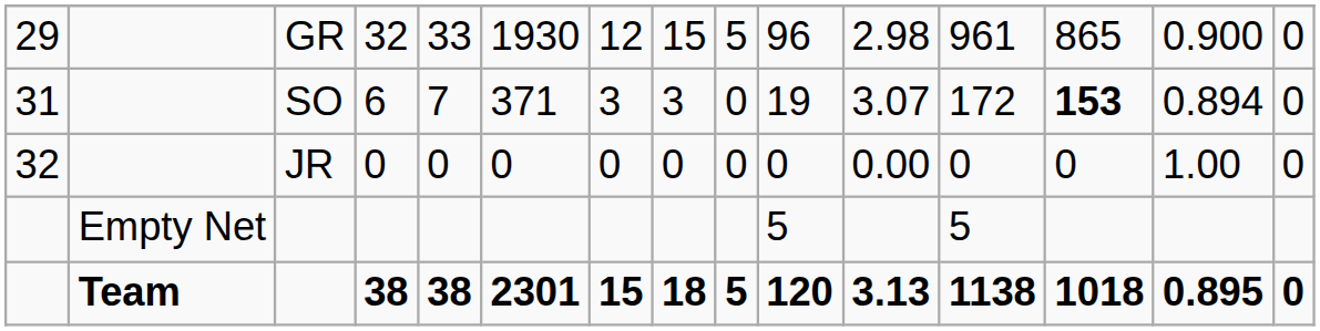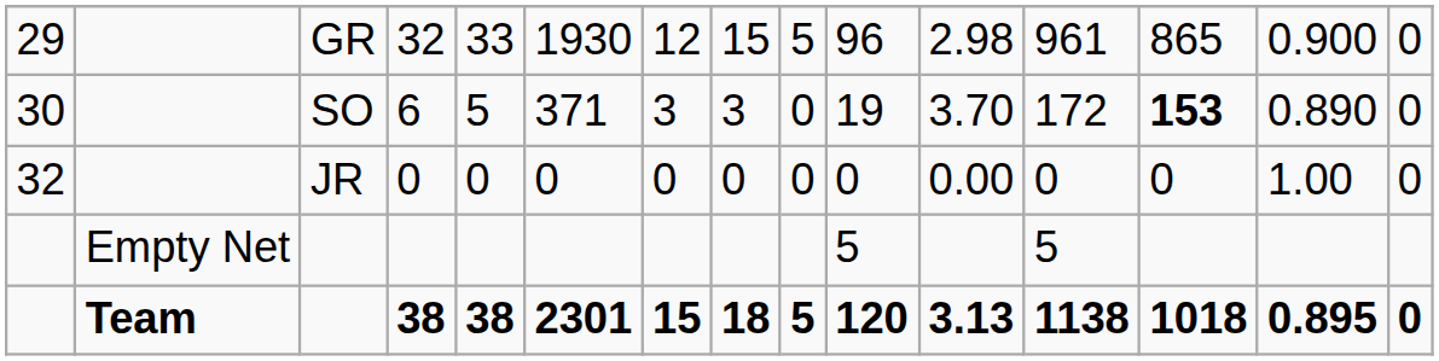6 | column 1: 31 -> 30
6 | column 5: 7 -> 5
6 | column 11: 3.07 -> 3.70
6 | column 14: 0.894 -> 0.890
